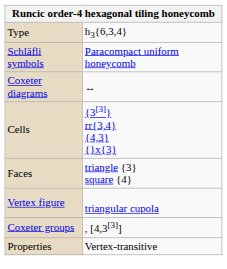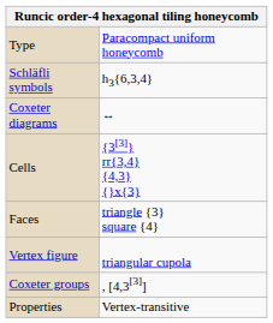Type | column 2: h3{6,3,4} -> Paracompact uniform honeycomb
Schläfli symbols | column 2: Paracompact uniform honeycomb -> h3{6,3,4}
